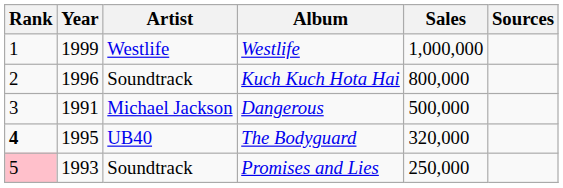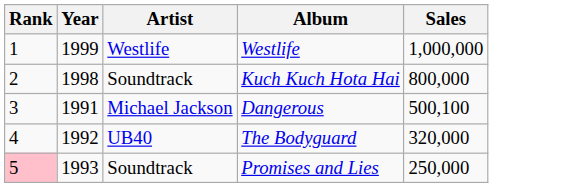- column: Sources
Kuch Kuch Hota Hai | Year: 1996 -> 1998
Dangerous | Sales: 500,000 -> 500,100
The Bodyguard | Rank: bold -> normal
The Bodyguard | Year: 1995 -> 1992
